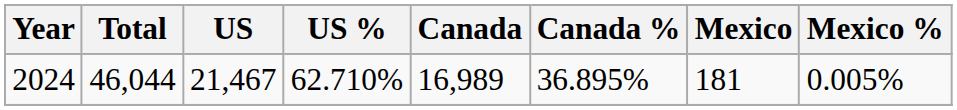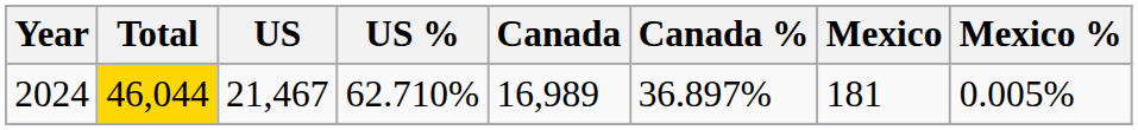2024 | Total: no background -> gold background
2024 | Canada %: 36.895% -> 36.897%
